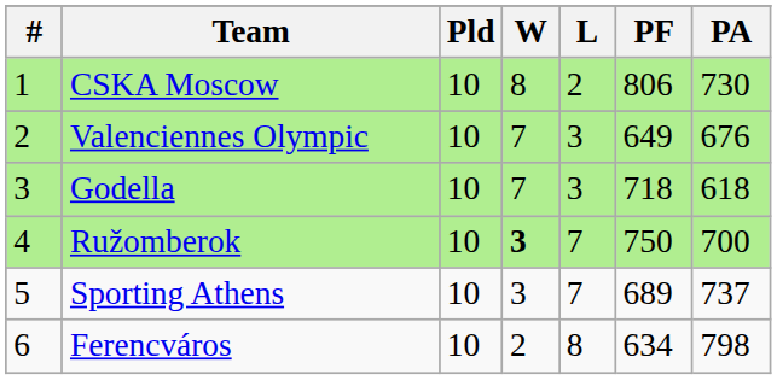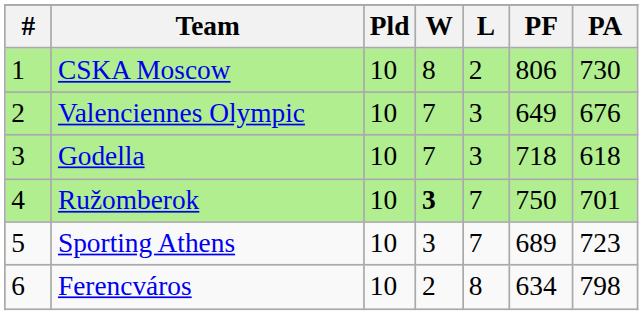Ružomberok | PA: 700 -> 701
Sporting Athens | PA: 737 -> 723
